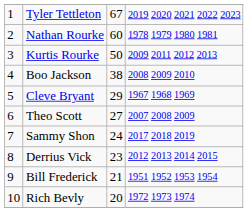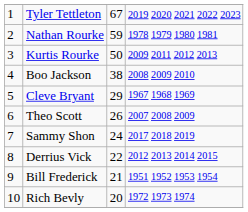Nathan Rourke | column 3: 60 -> 59
Theo Scott | column 3: 27 -> 26
Derrius Vick | column 3: 23 -> 22
